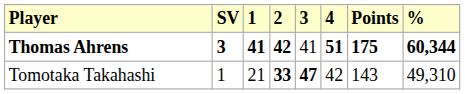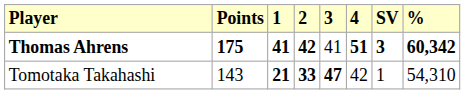columns swapped: SV <-> Points
Thomas Ahrens | %: 60,344 -> 60,342
Tomotaka Takahashi | 1: normal -> bold
Tomotaka Takahashi | %: 49,310 -> 54,310
